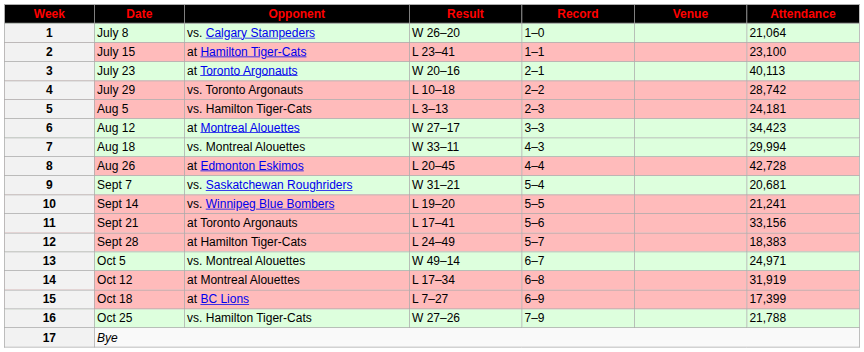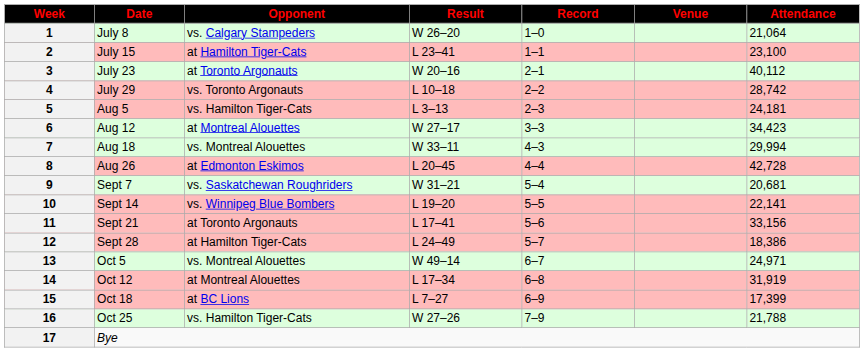3 | Attendance: 40,113 -> 40,112
10 | Attendance: 21,241 -> 22,141
12 | Attendance: 18,383 -> 18,386
